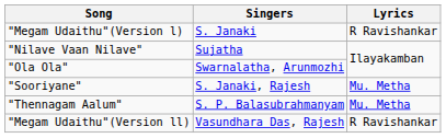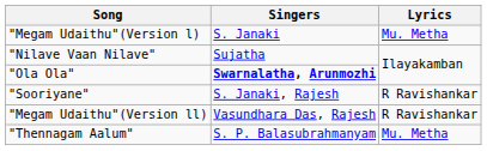"Megam Udaithu"(Version l) | Lyrics: R Ravishankar -> Mu. Metha
"Ola Ola" | Singers: normal -> bold
"Sooriyane" | Lyrics: Mu. Metha -> R Ravishankar
rows swapped: "Thennagam Aalum" <-> "Megam Udaithu"(Version ll)
